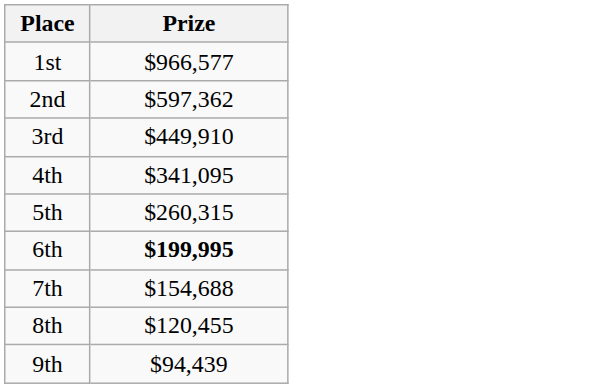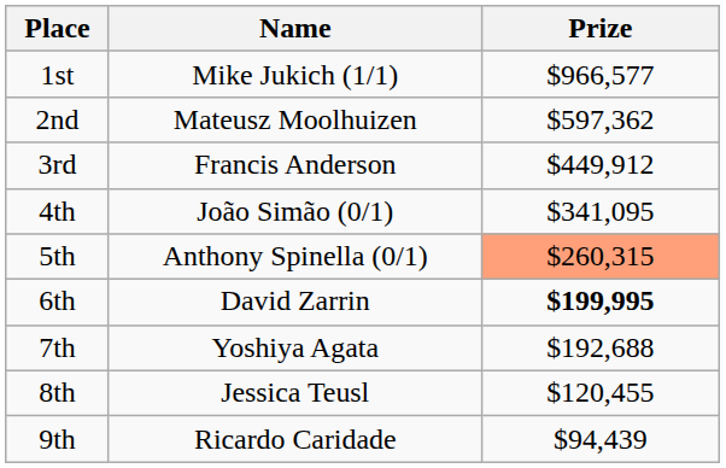+ column: Name | Mike Jukich (1/1) | Mateusz Moolhuizen | Francis Anderson | João Simão (0/1) | Anthony Spinella (0/1) | David Zarrin | Yoshiya Agata | Jessica Teusl | Ricardo Caridade
3rd | Prize: $449,910 -> $449,912
5th | Prize: no background -> lightsalmon background
7th | Prize: $154,688 -> $192,688
